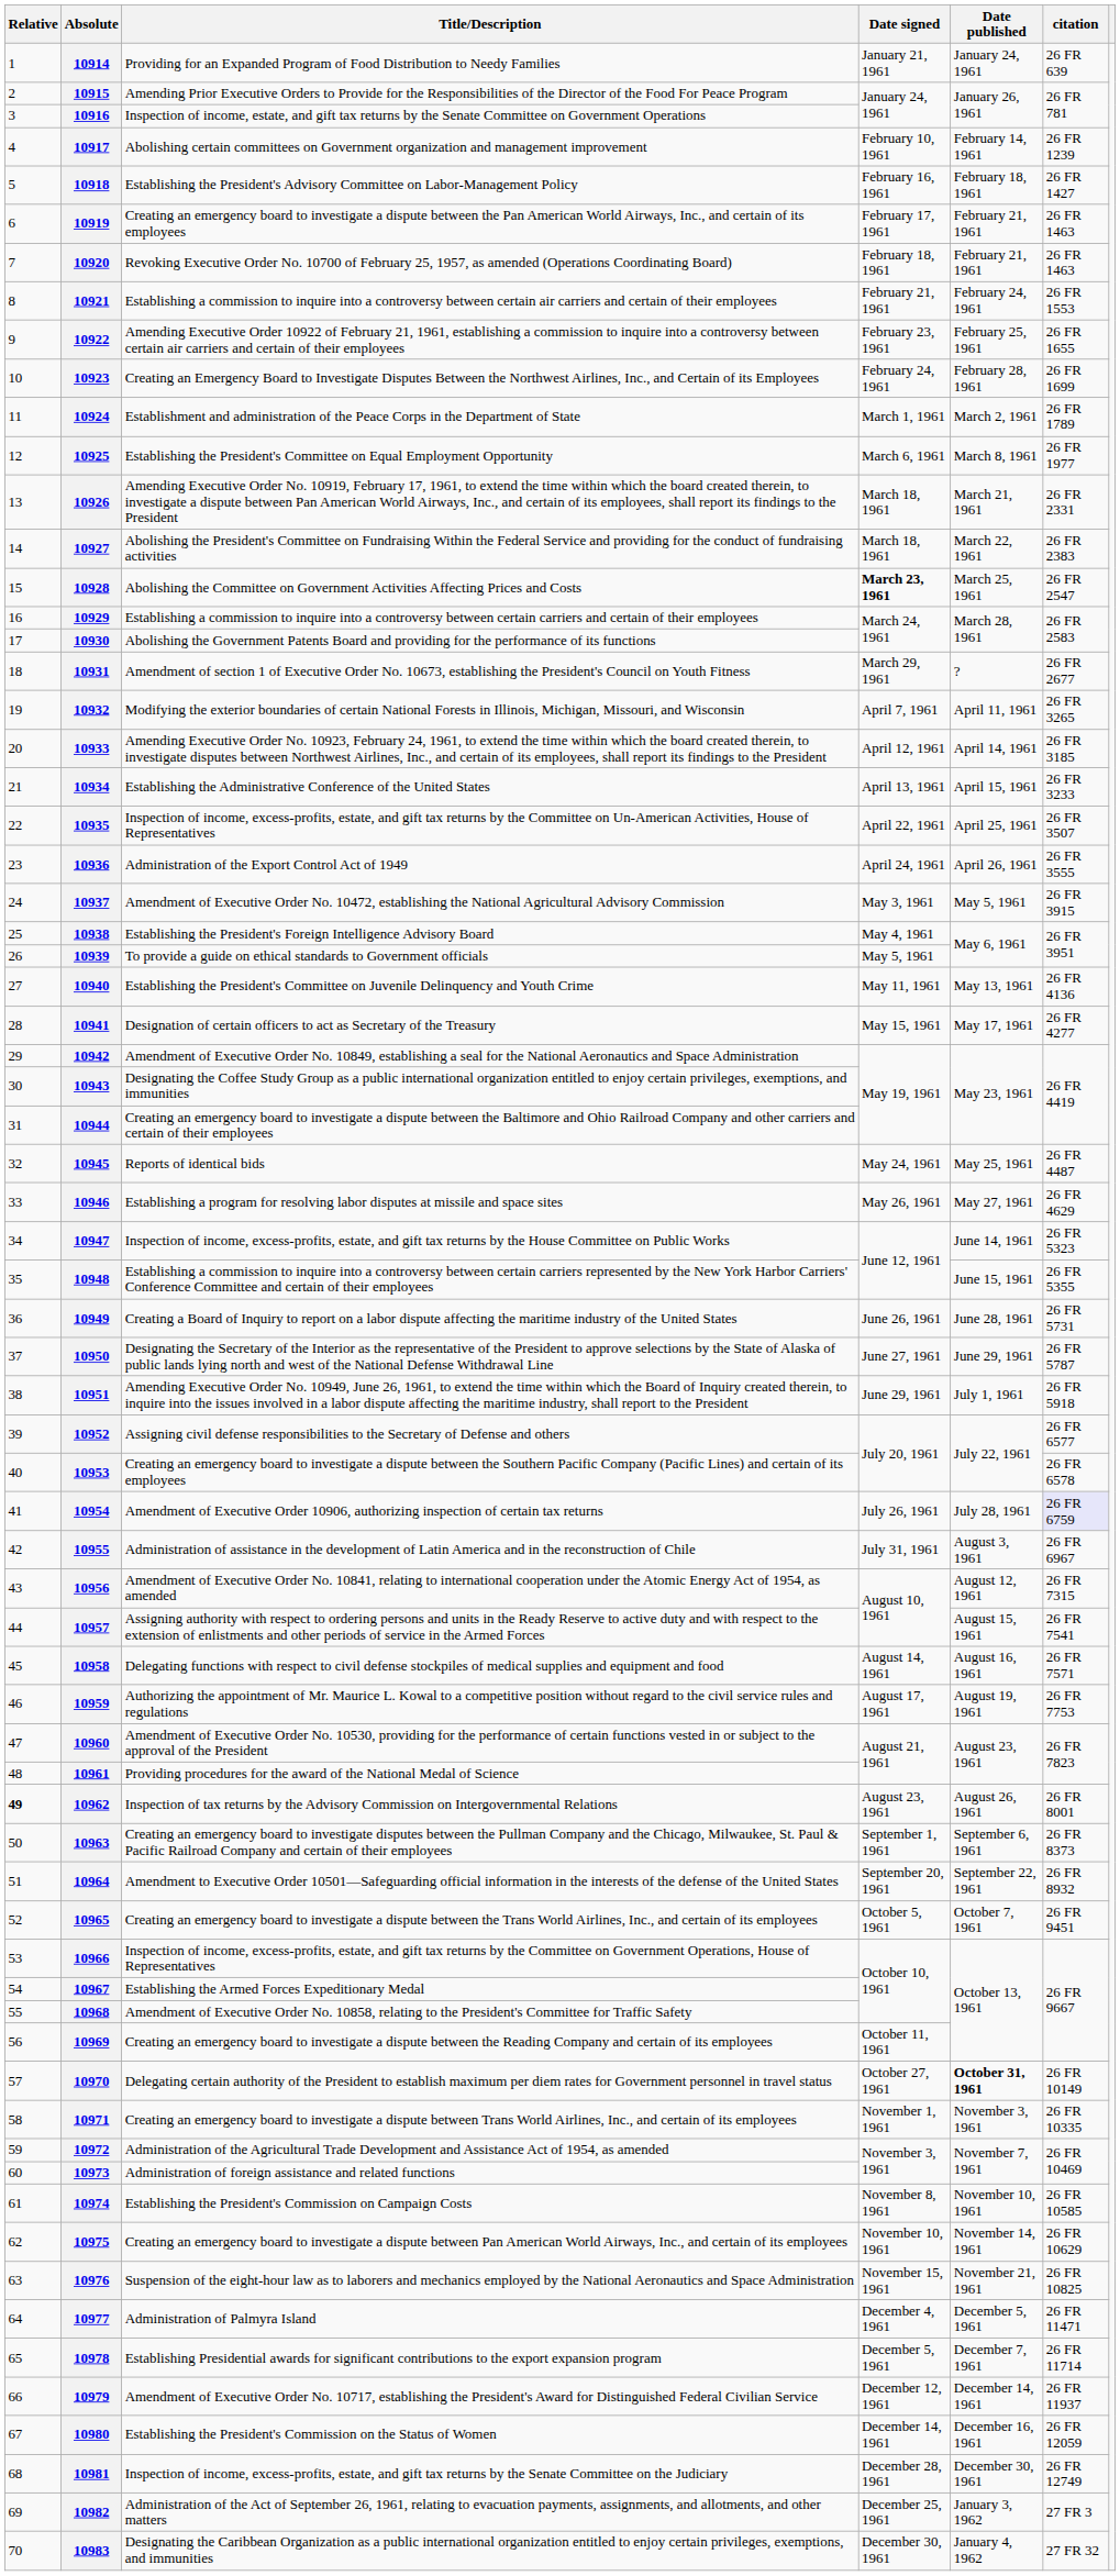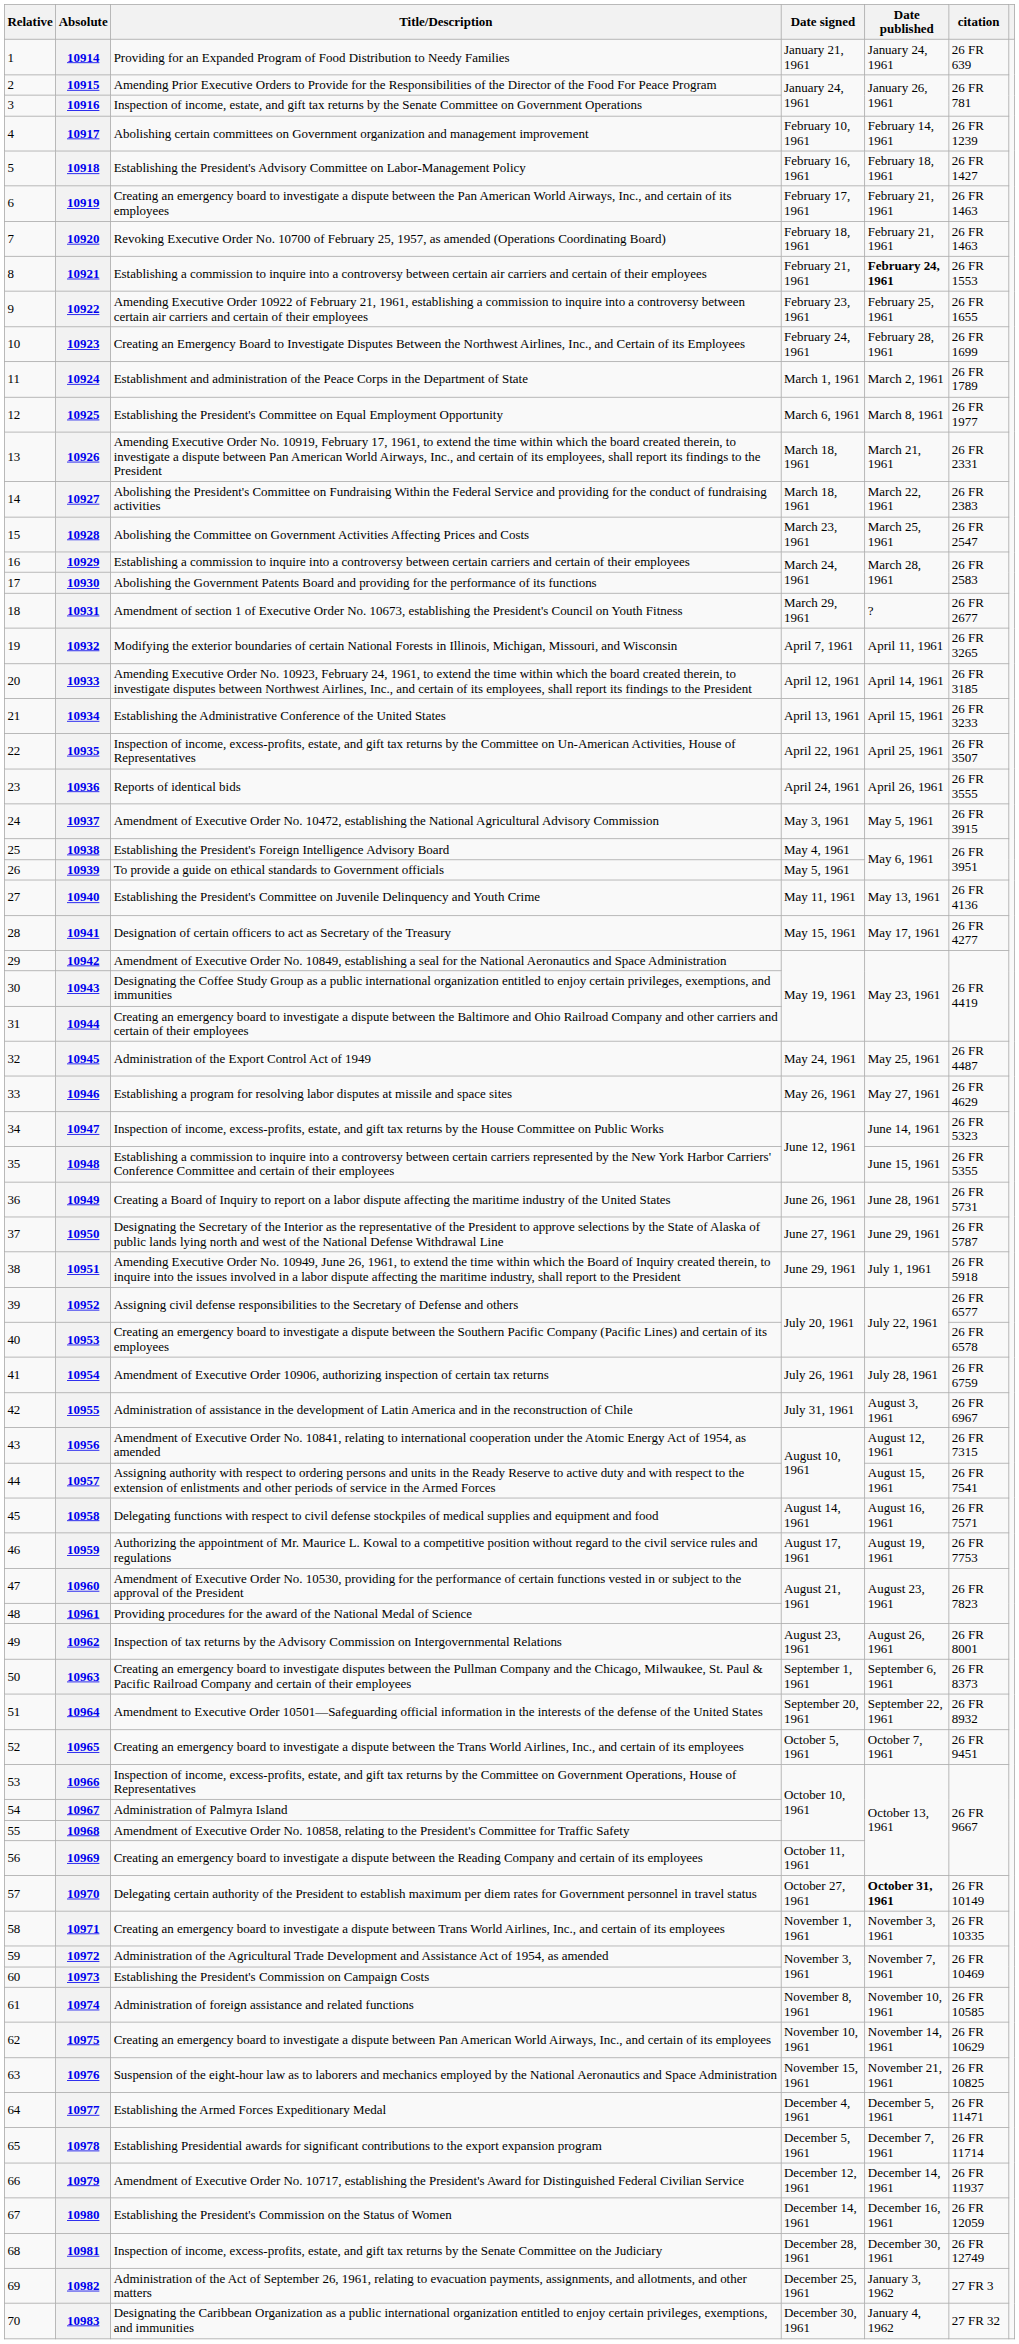10921 | Date published: normal -> bold
10928 | Date signed: bold -> normal
10936 | Title/Description: Administration of the Export Control Act of 1949 -> Reports of identical bids
10945 | Title/Description: Reports of identical bids -> Administration of the Export Control Act of 1949
10954 | citation: lavender background -> no background
10962 | Relative: bold -> normal
10967 | Title/Description: Establishing the Armed Forces Expeditionary Medal -> Administration of Palmyra Island
10973 | Title/Description: Administration of foreign assistance and related functions -> Establishing the President's Commission on Campaign Costs
10974 | Title/Description: Establishing the President's Commission on Campaign Costs -> Administration of foreign assistance and related functions
10977 | Title/Description: Administration of Palmyra Island -> Establishing the Armed Forces Expeditionary Medal
